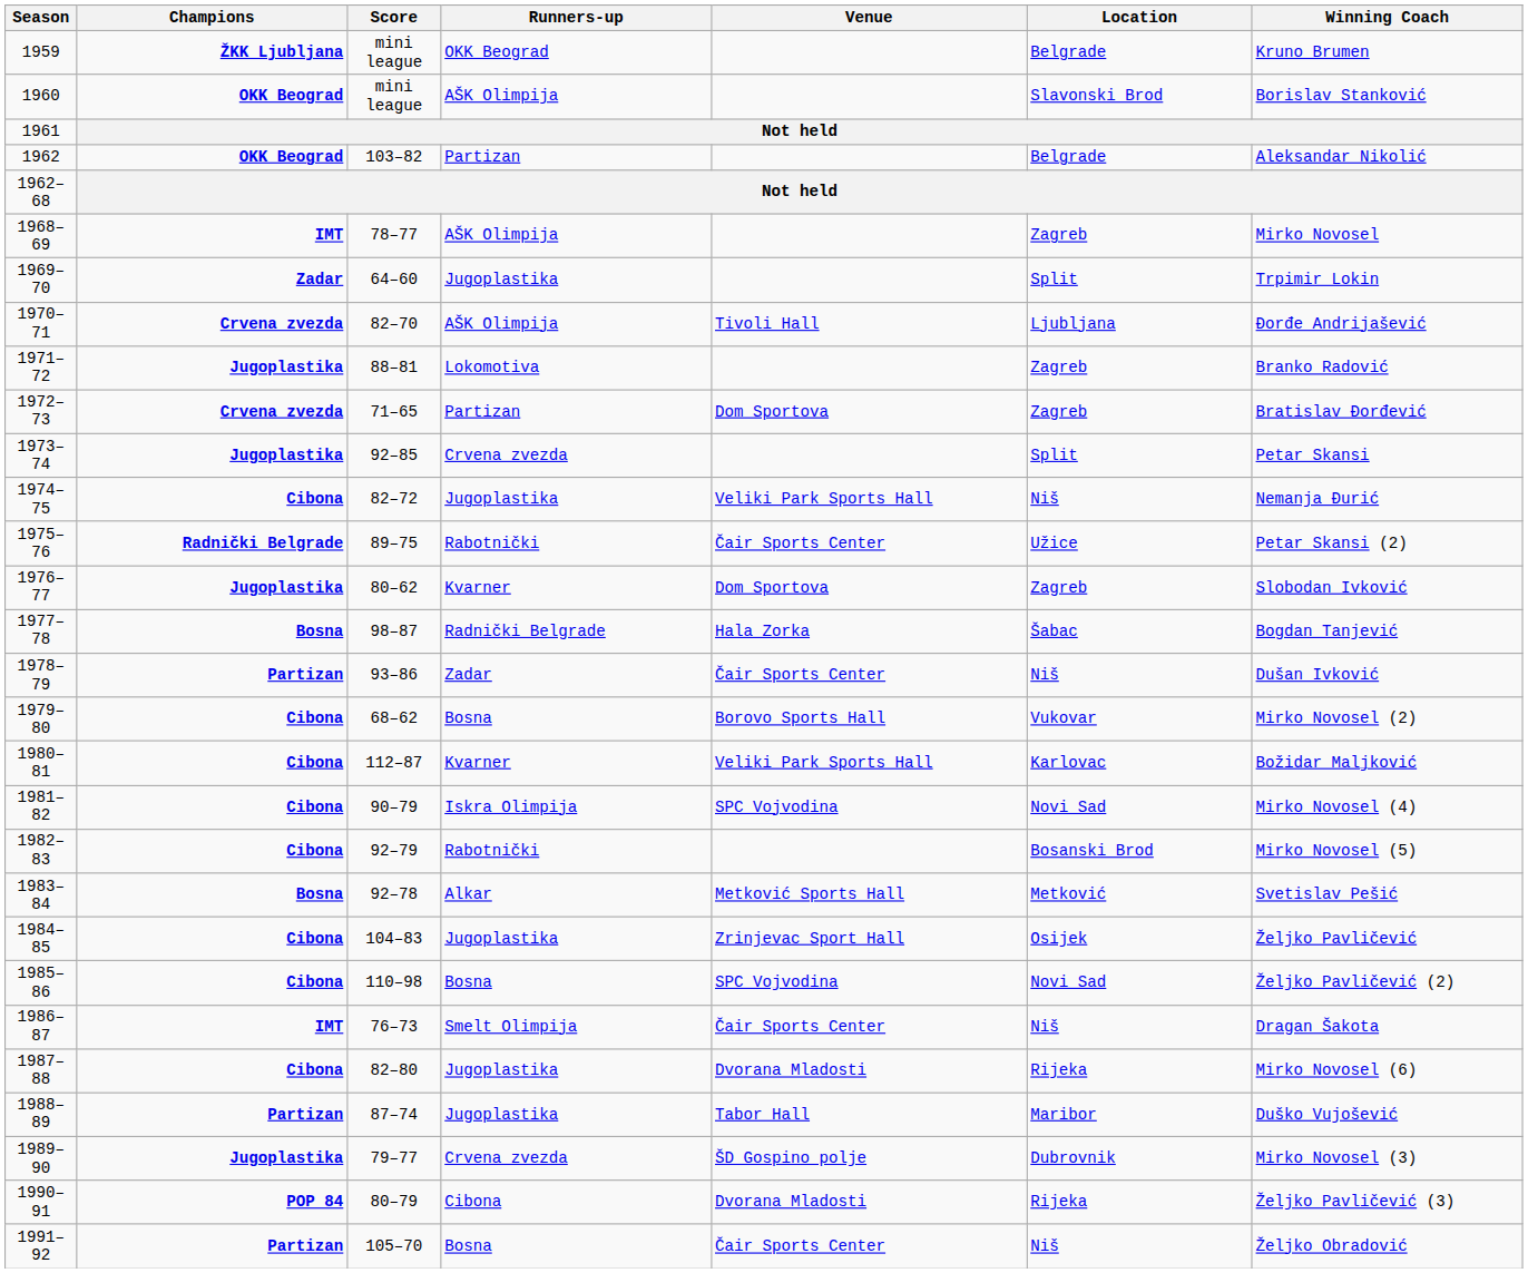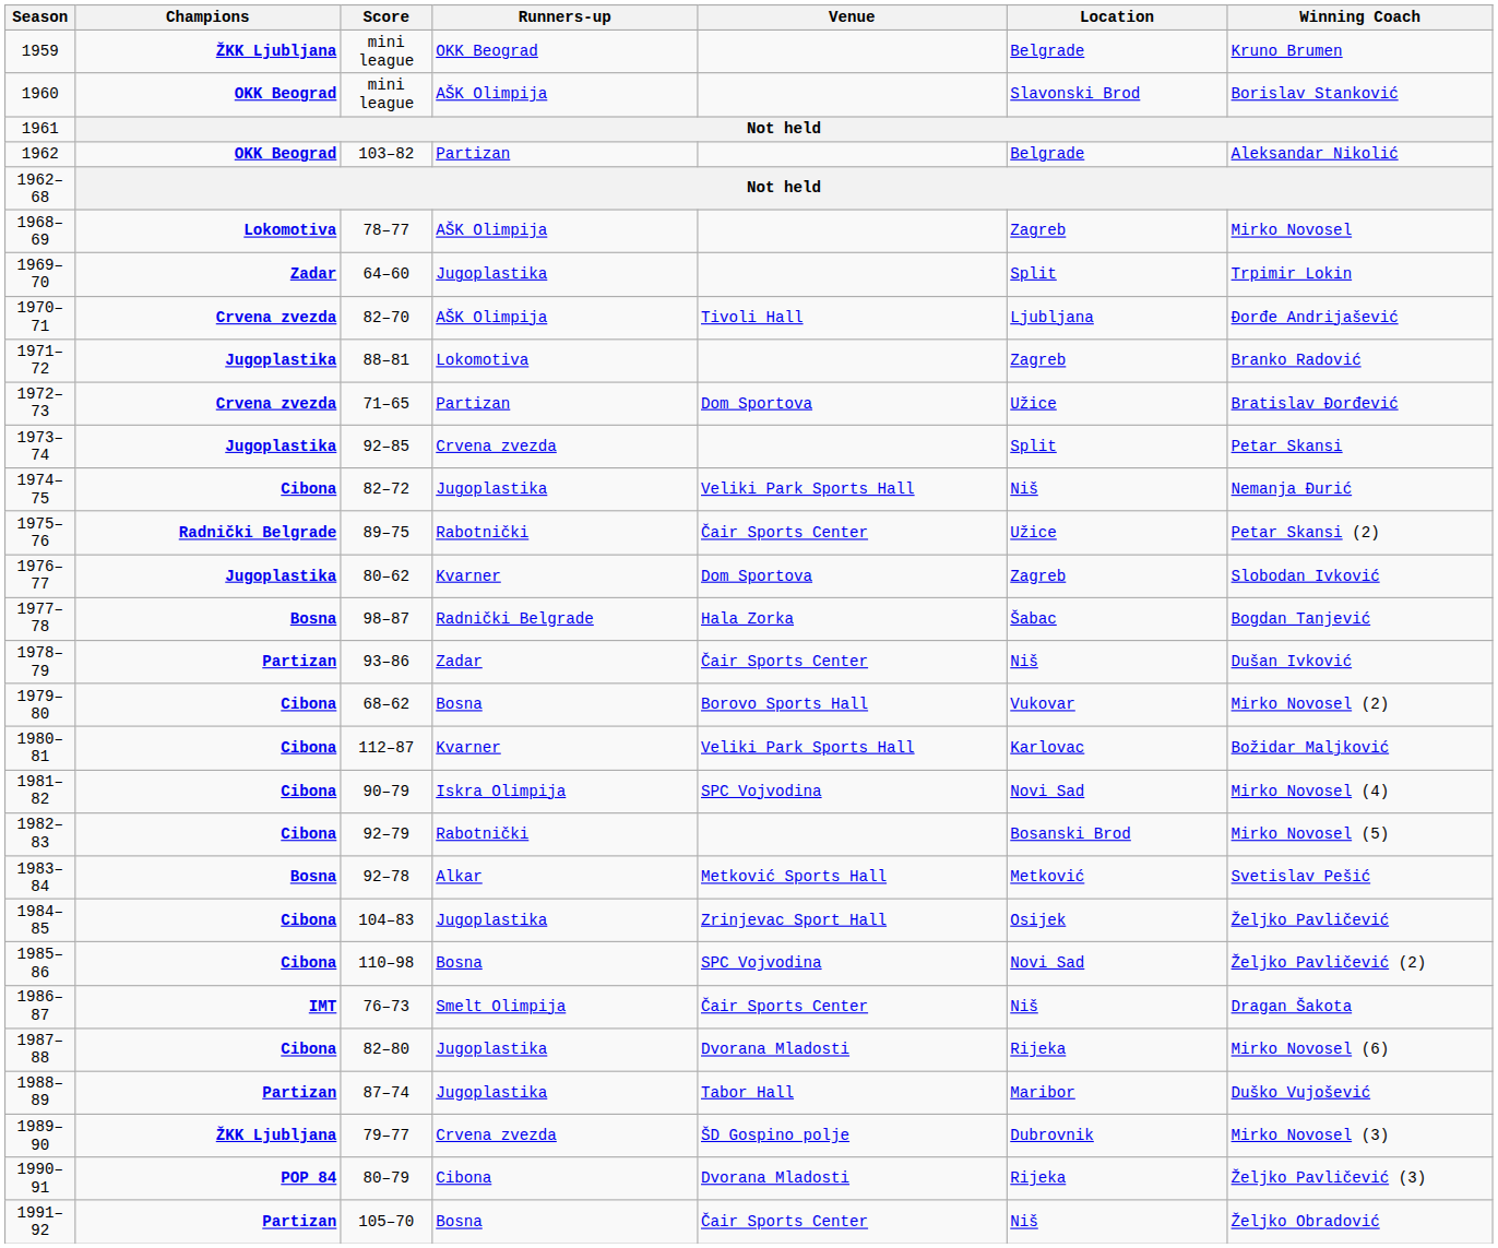1968–69 | Champions: IMT -> Lokomotiva
1972–73 | Location: Zagreb -> Užice
1989–90 | Champions: Jugoplastika -> ŽKK Ljubljana
